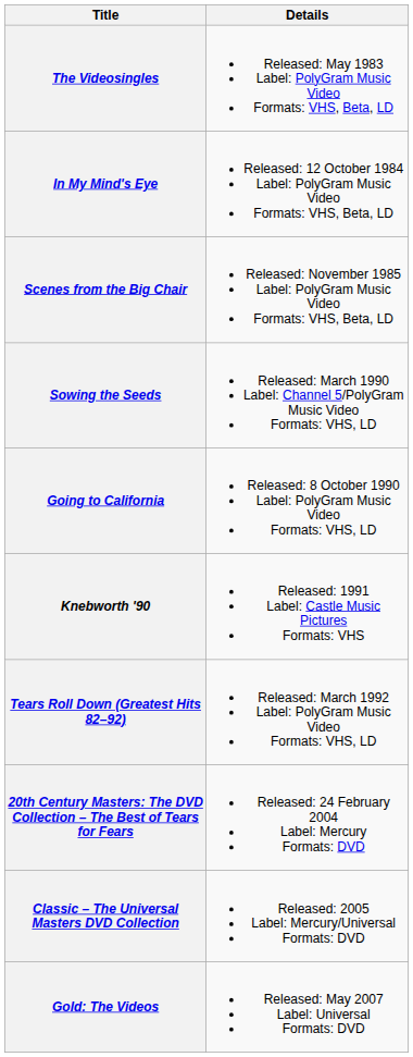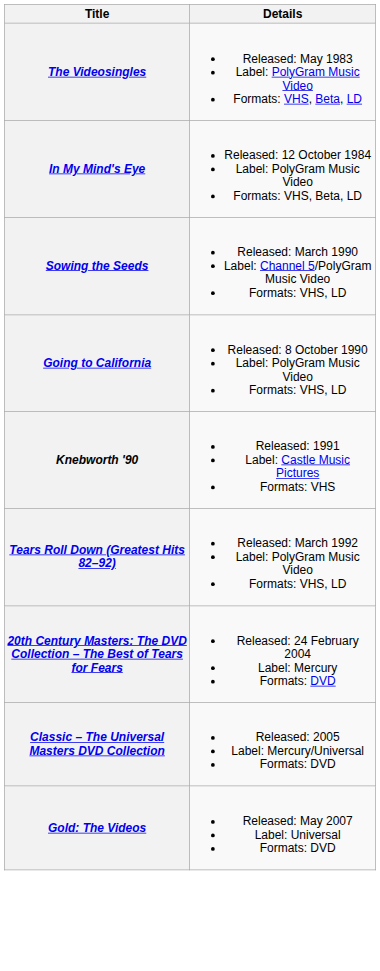- row: Scenes from the Big Chair | Released: November 1985 Label: PolyGram Music Video Formats: VHS, Beta, LD
